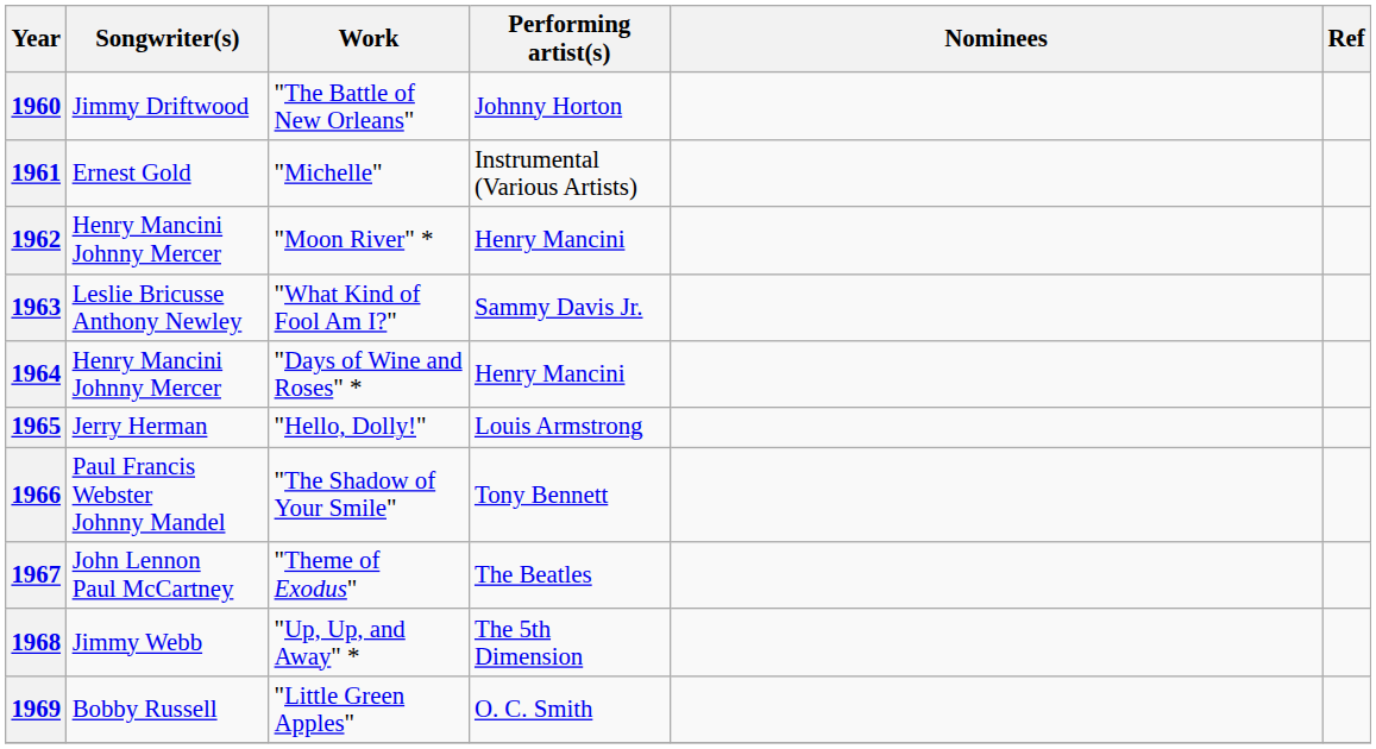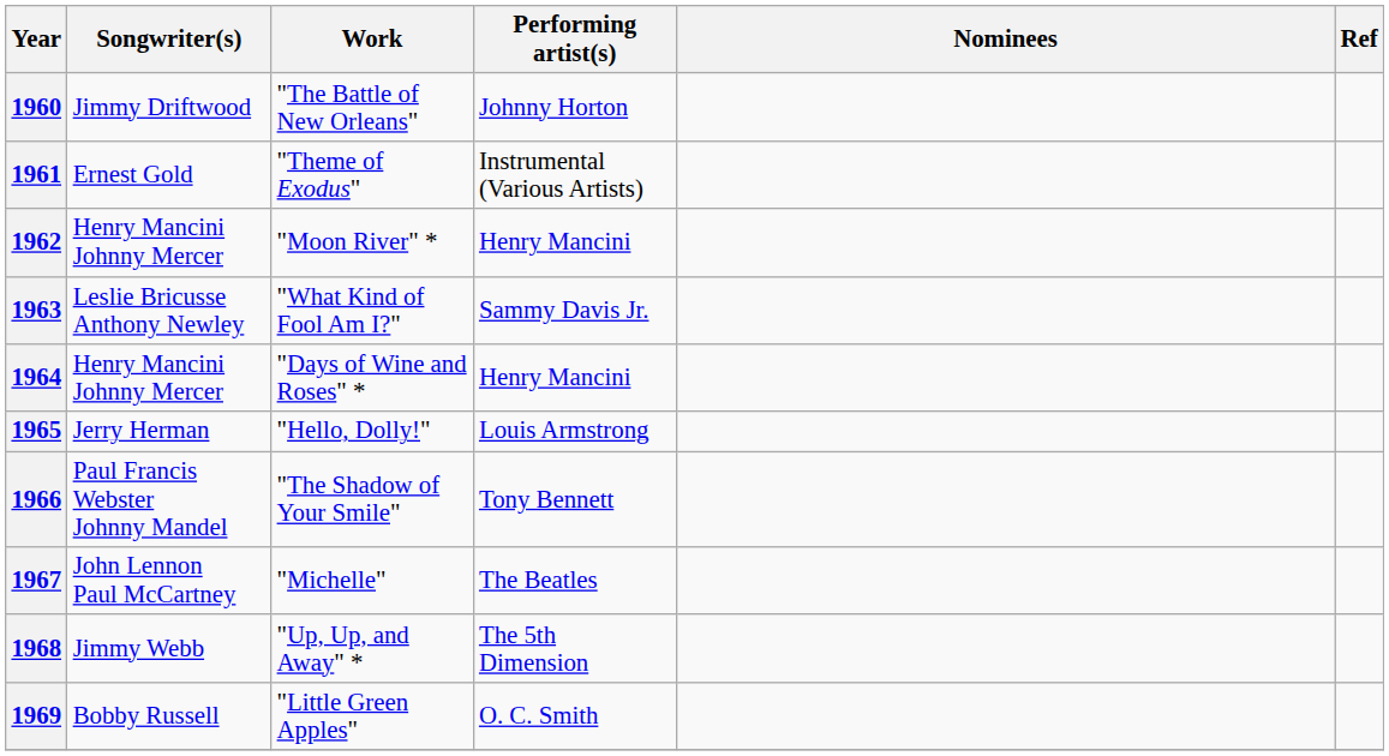1961 | Work: "Michelle" -> "Theme of Exodus"
1967 | Work: "Theme of Exodus" -> "Michelle"
